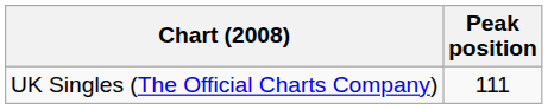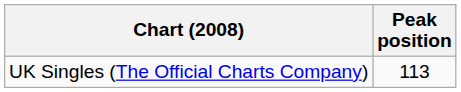UK Singles (The Official Charts Company) | Peak position: 111 -> 113
